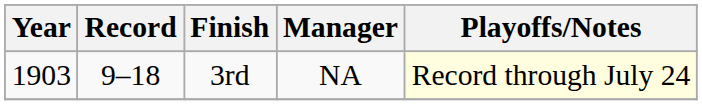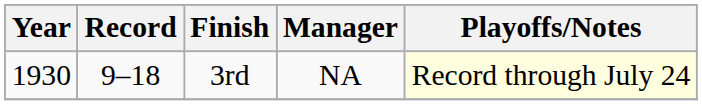3rd | Year: 1903 -> 1930
